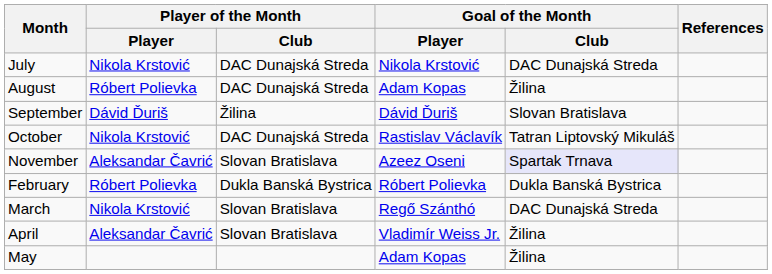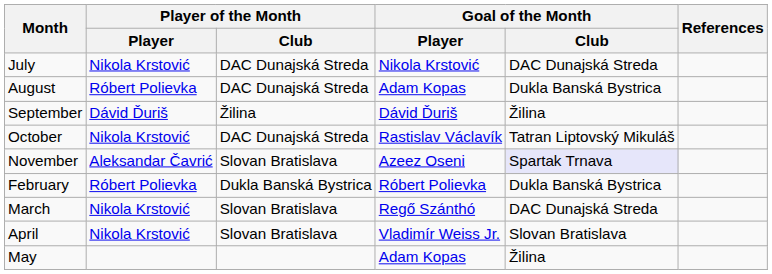August | Goal of the Month / Club: Žilina -> Dukla Banská Bystrica
September | Goal of the Month / Club: Slovan Bratislava -> Žilina
April | Player of the Month / Player: Aleksandar Čavrić -> Nikola Krstović
April | Goal of the Month / Club: Žilina -> Slovan Bratislava
